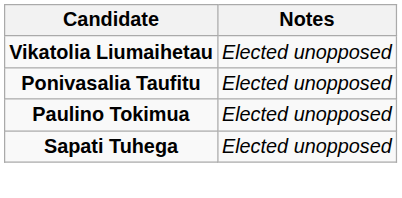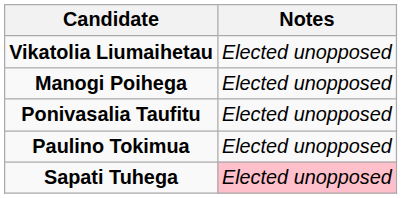+ row: Manogi Poihega | Elected unopposed
Sapati Tuhega | Notes: no background -> pink background
